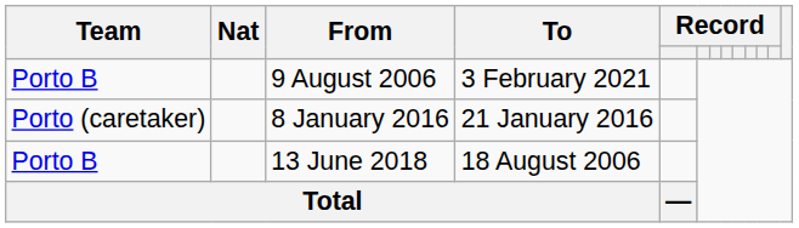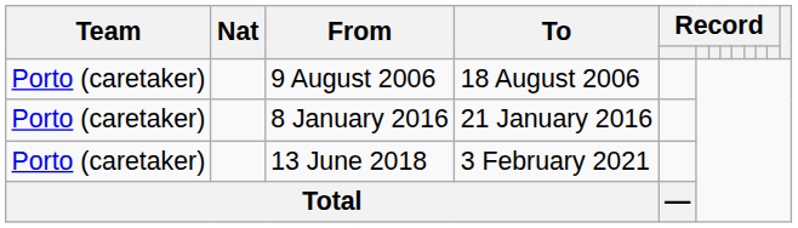9 August 2006 | Team: Porto B -> Porto (caretaker)
9 August 2006 | To: 3 February 2021 -> 18 August 2006
13 June 2018 | Team: Porto B -> Porto (caretaker)
13 June 2018 | To: 18 August 2006 -> 3 February 2021
